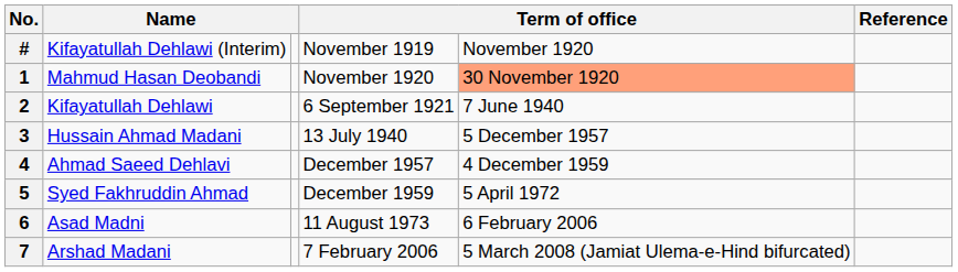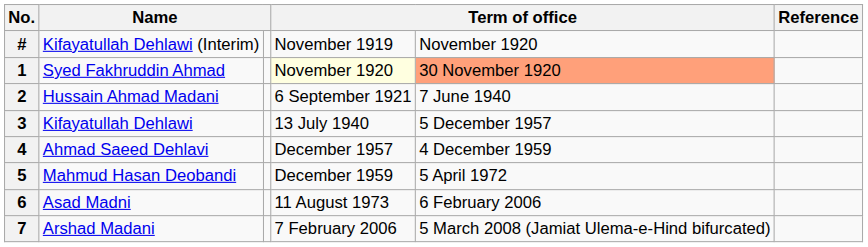1 | column 2: Mahmud Hasan Deobandi -> Syed Fakhruddin Ahmad
1 | column 4: no background -> lightyellow background
2 | column 2: Kifayatullah Dehlawi -> Hussain Ahmad Madani
3 | column 2: Hussain Ahmad Madani -> Kifayatullah Dehlawi
5 | column 2: Syed Fakhruddin Ahmad -> Mahmud Hasan Deobandi
